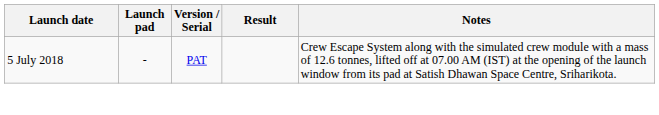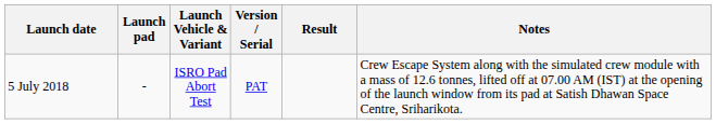+ column: Launch Vehicle & Variant | ISRO Pad Abort Test
